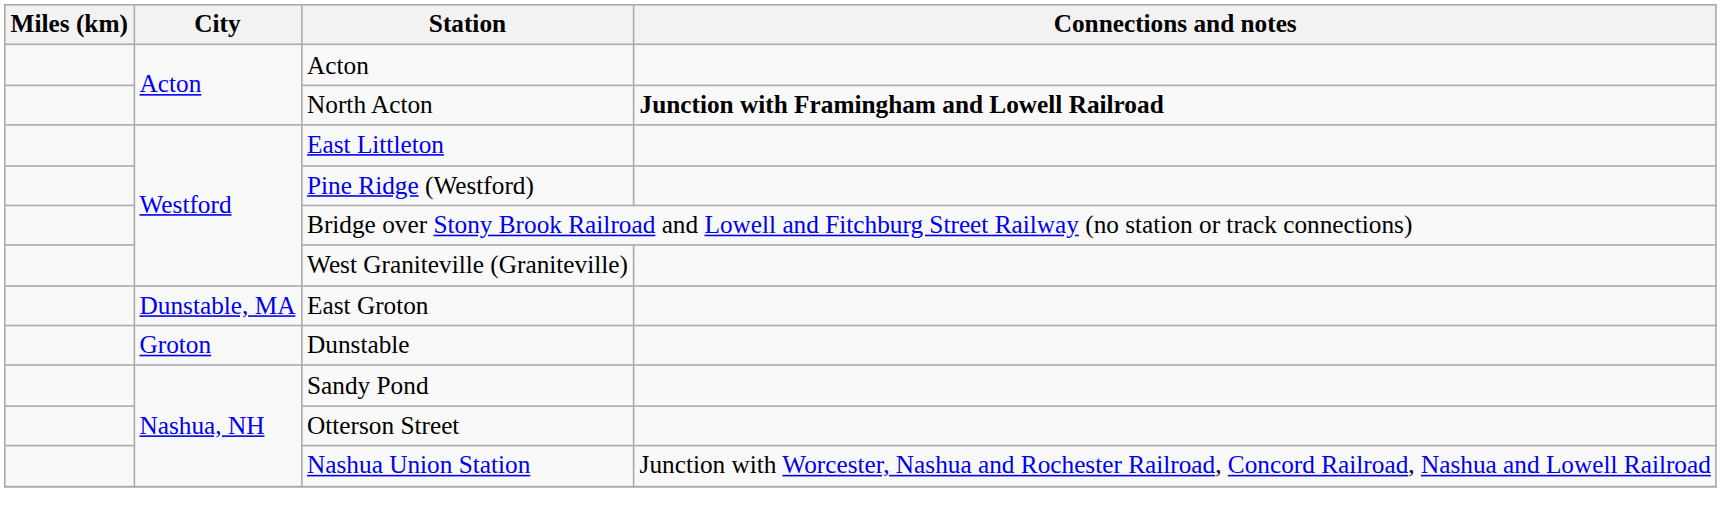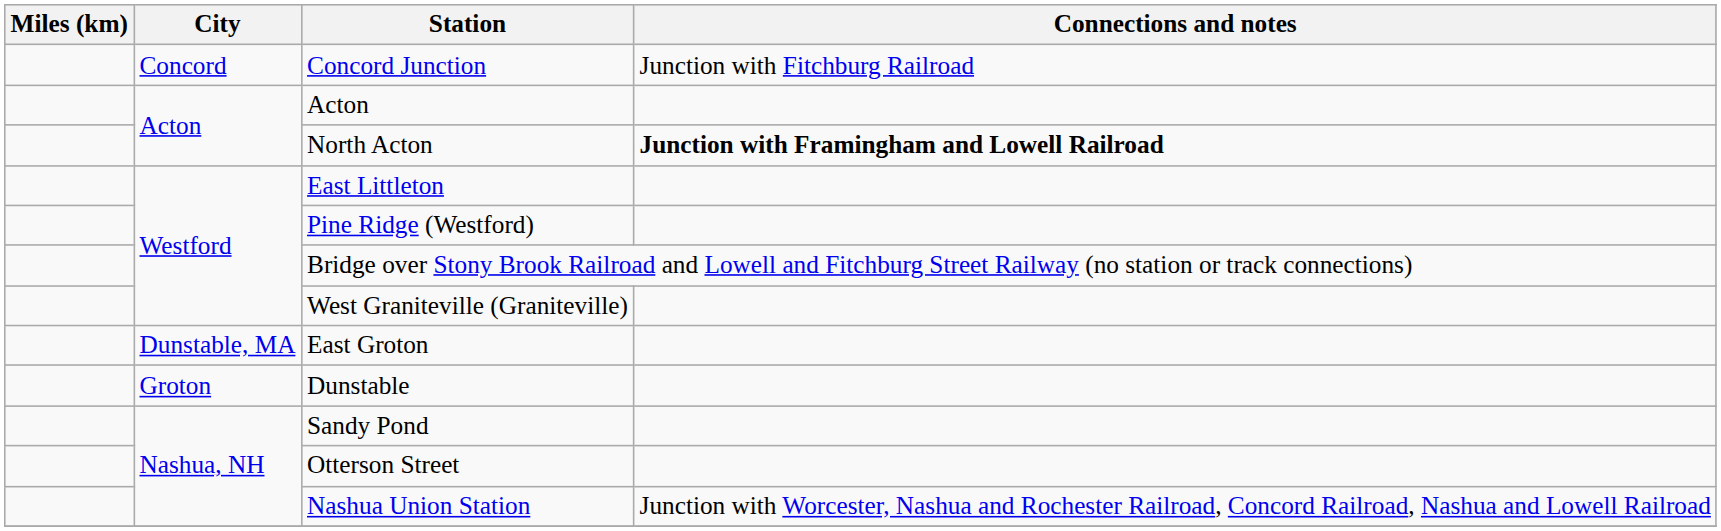+ row: Concord | Concord Junction | Junction with Fitchburg Railroad
